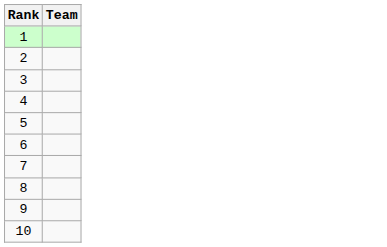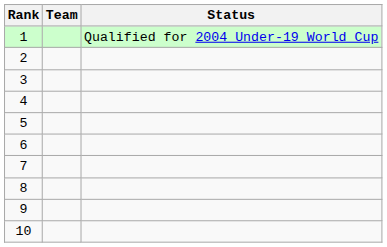+ column: Status | Qualified for 2004 Under-19 World Cup
